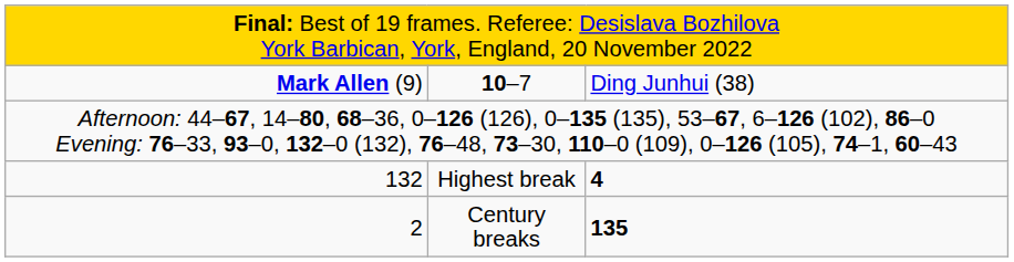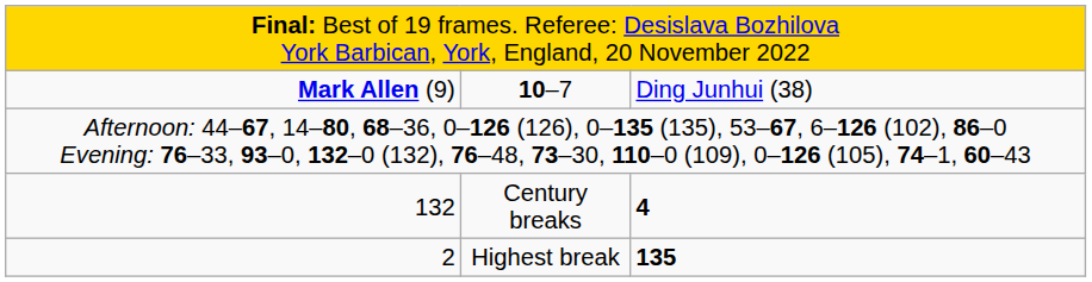132 | column 2: Highest break -> Century breaks
2 | column 2: Century breaks -> Highest break
